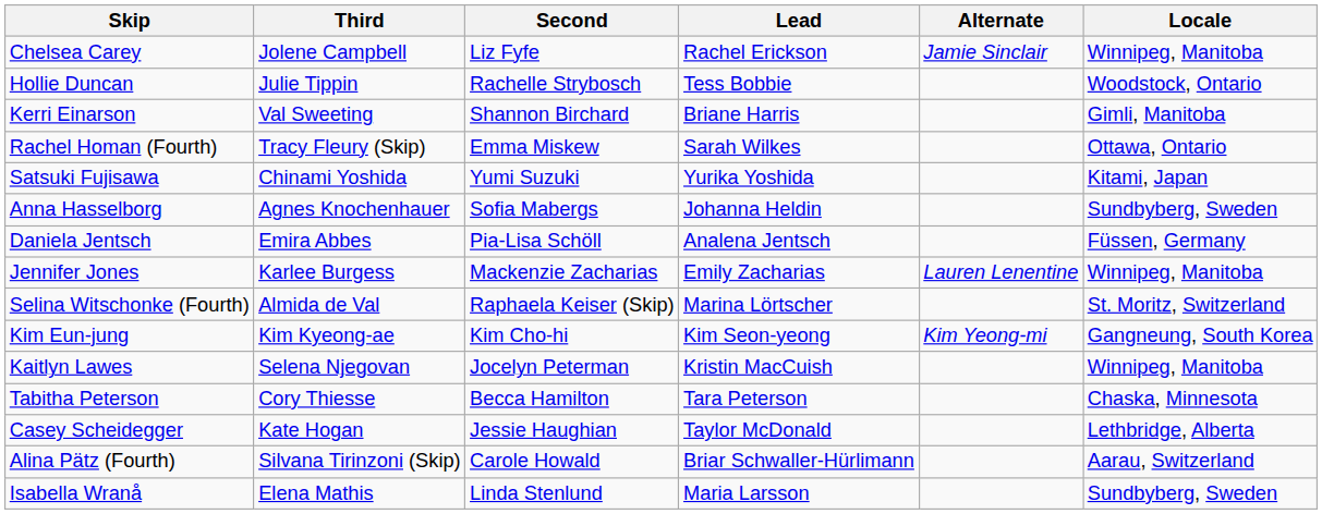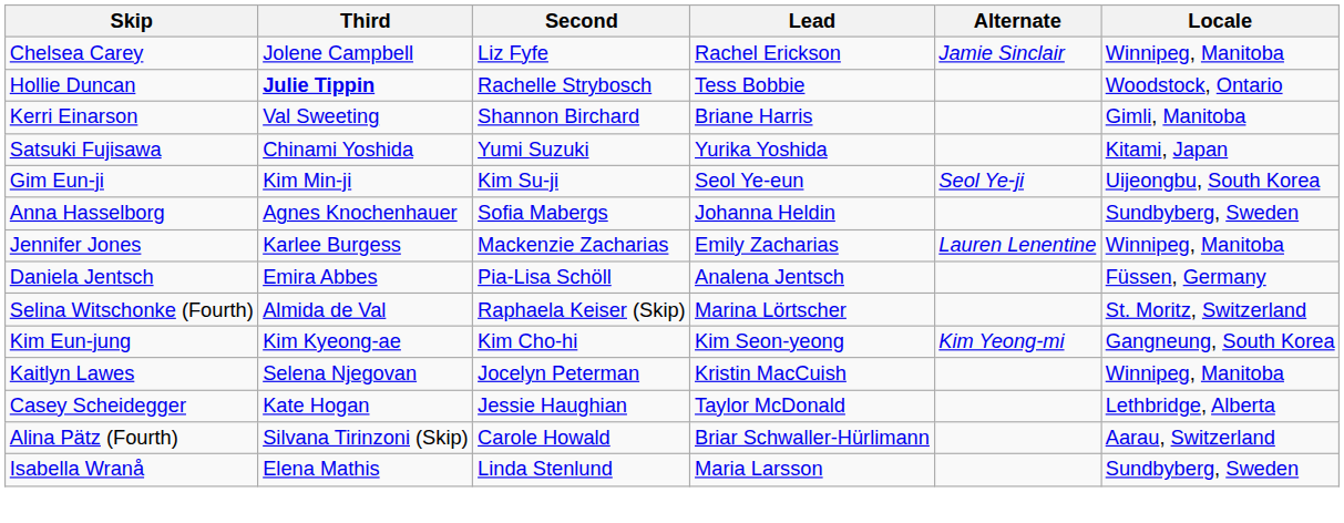Hollie Duncan | Third: normal -> bold
- row: Rachel Homan (Fourth) | Tracy Fleury (Skip) | Emma Miskew | Sarah Wilkes | Ottawa, Ontario
+ row: Gim Eun-ji | Kim Min-ji | Kim Su-ji | Seol Ye-eun | Seol Ye-ji | Uijeongbu, South Korea
rows swapped: Daniela Jentsch <-> Jennifer Jones
- row: Tabitha Peterson | Cory Thiesse | Becca Hamilton | Tara Peterson | Chaska, Minnesota
